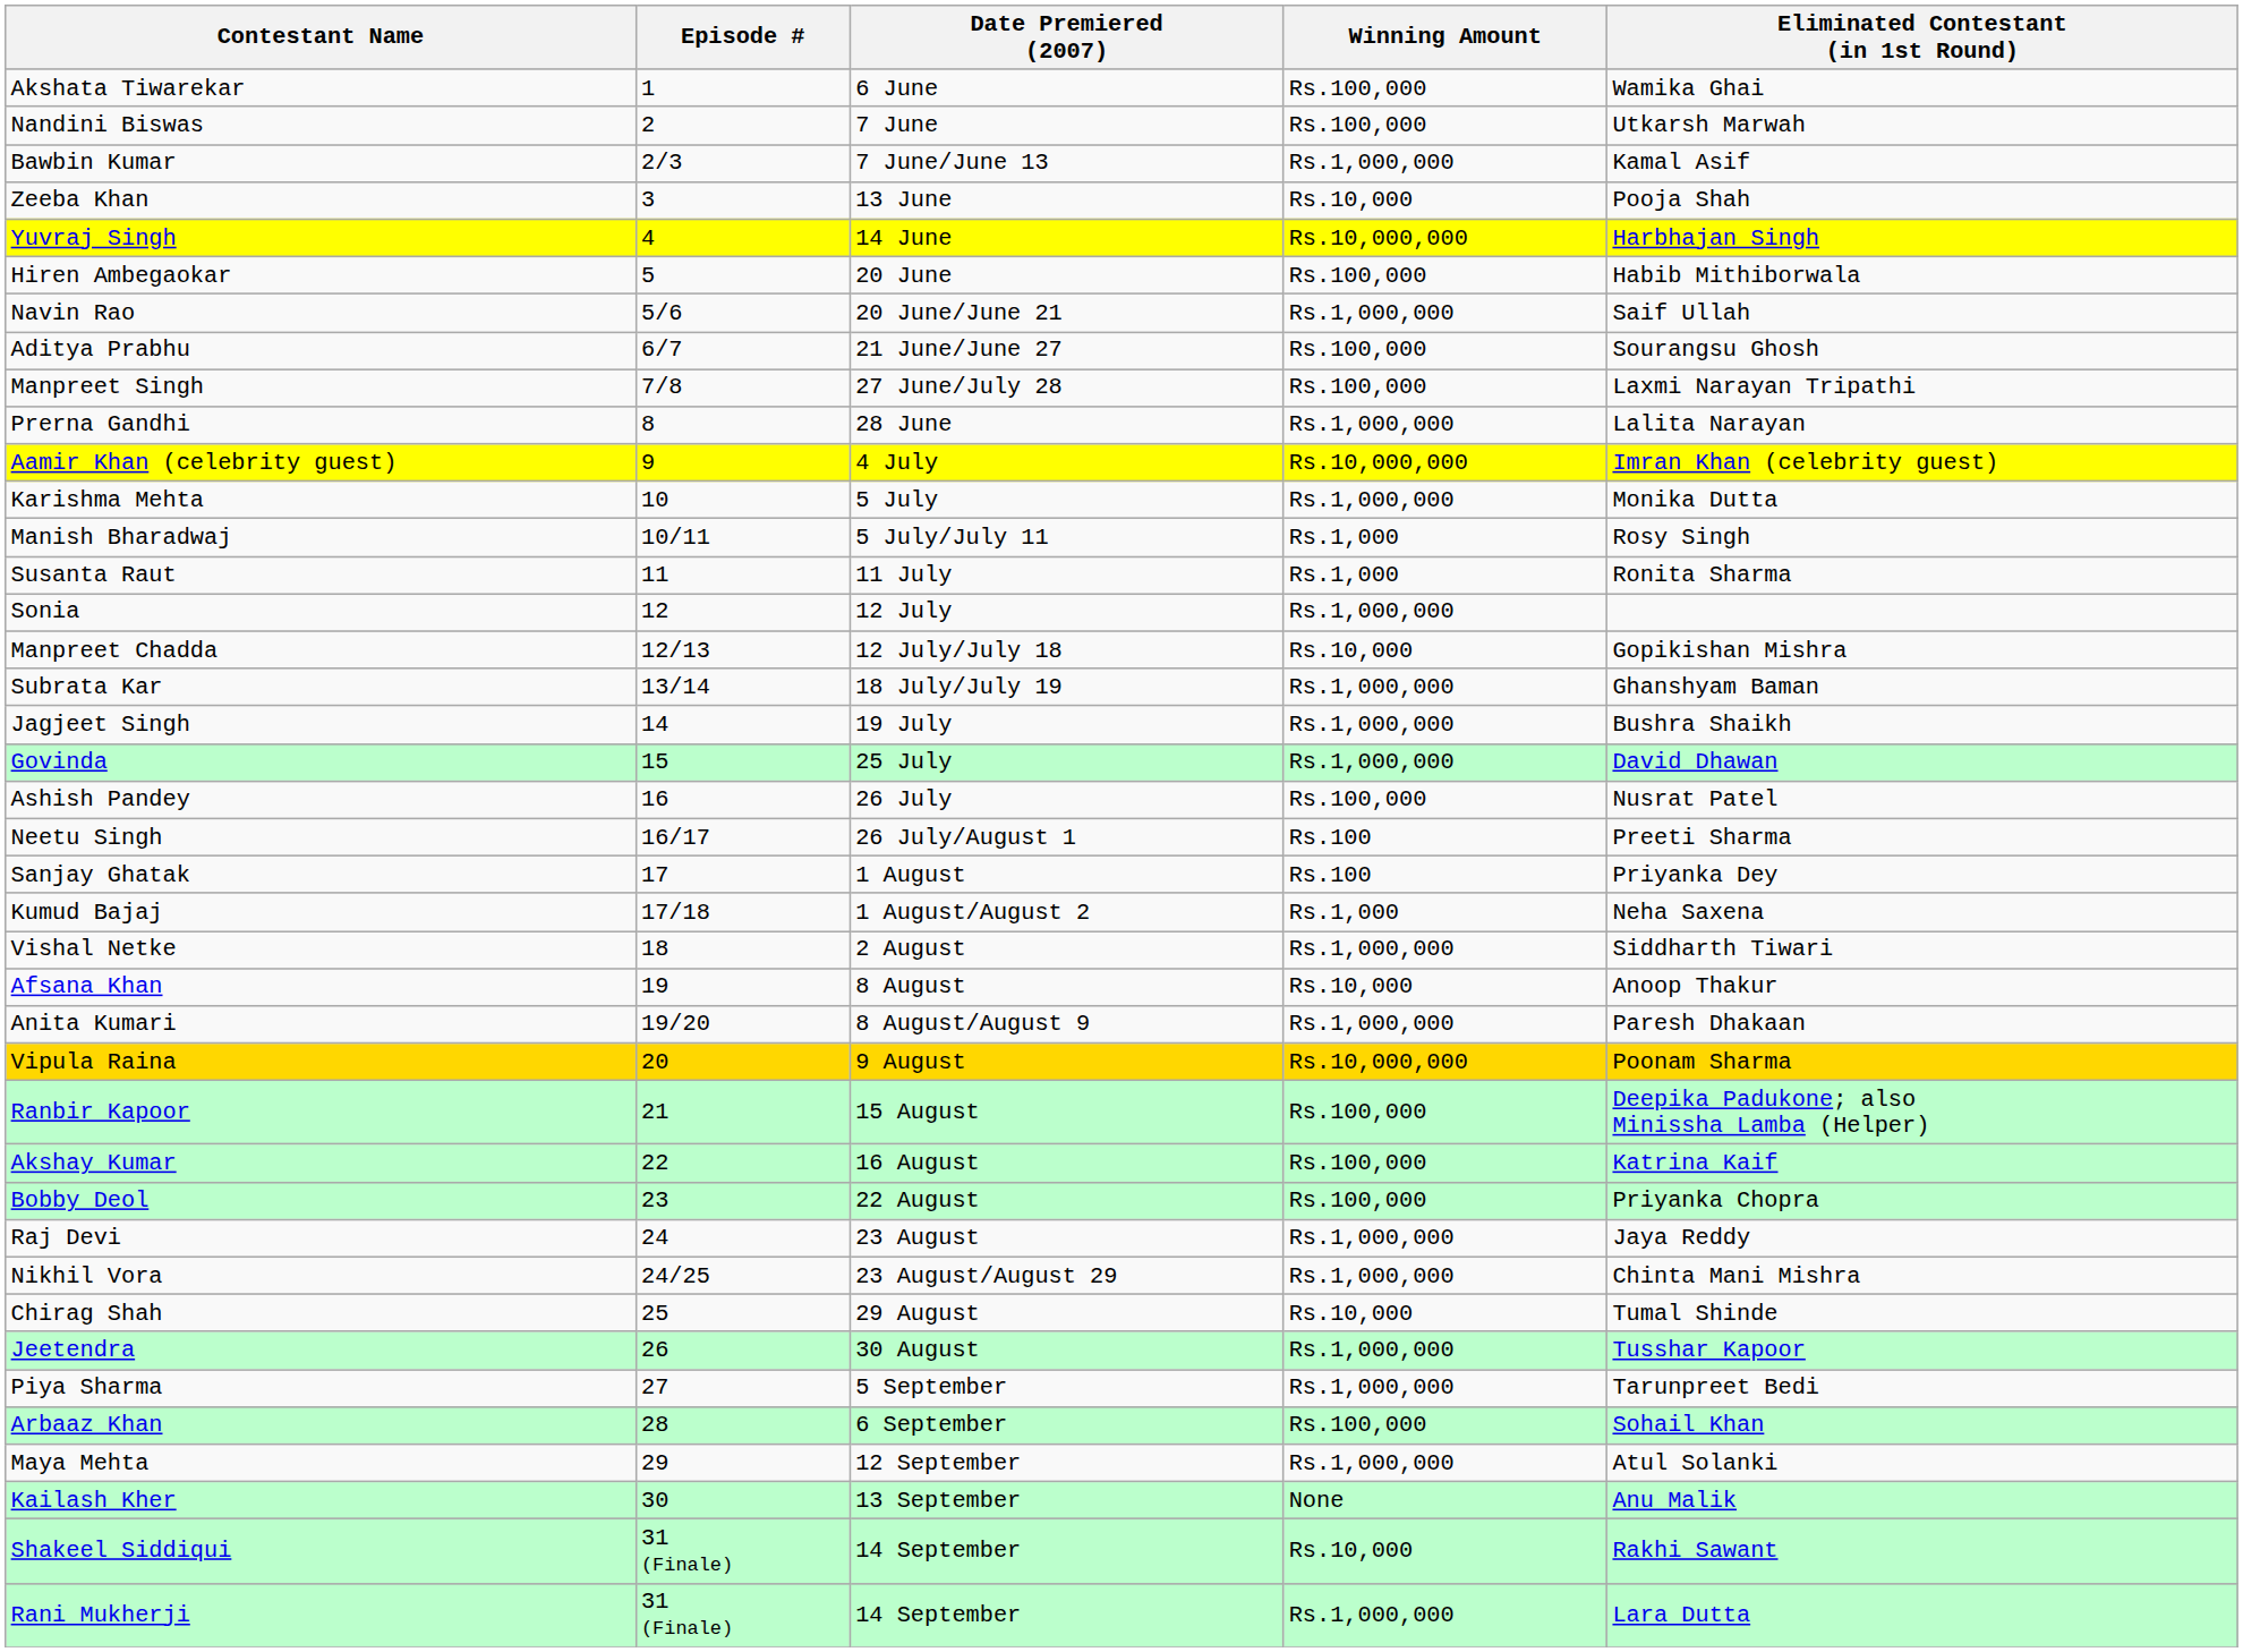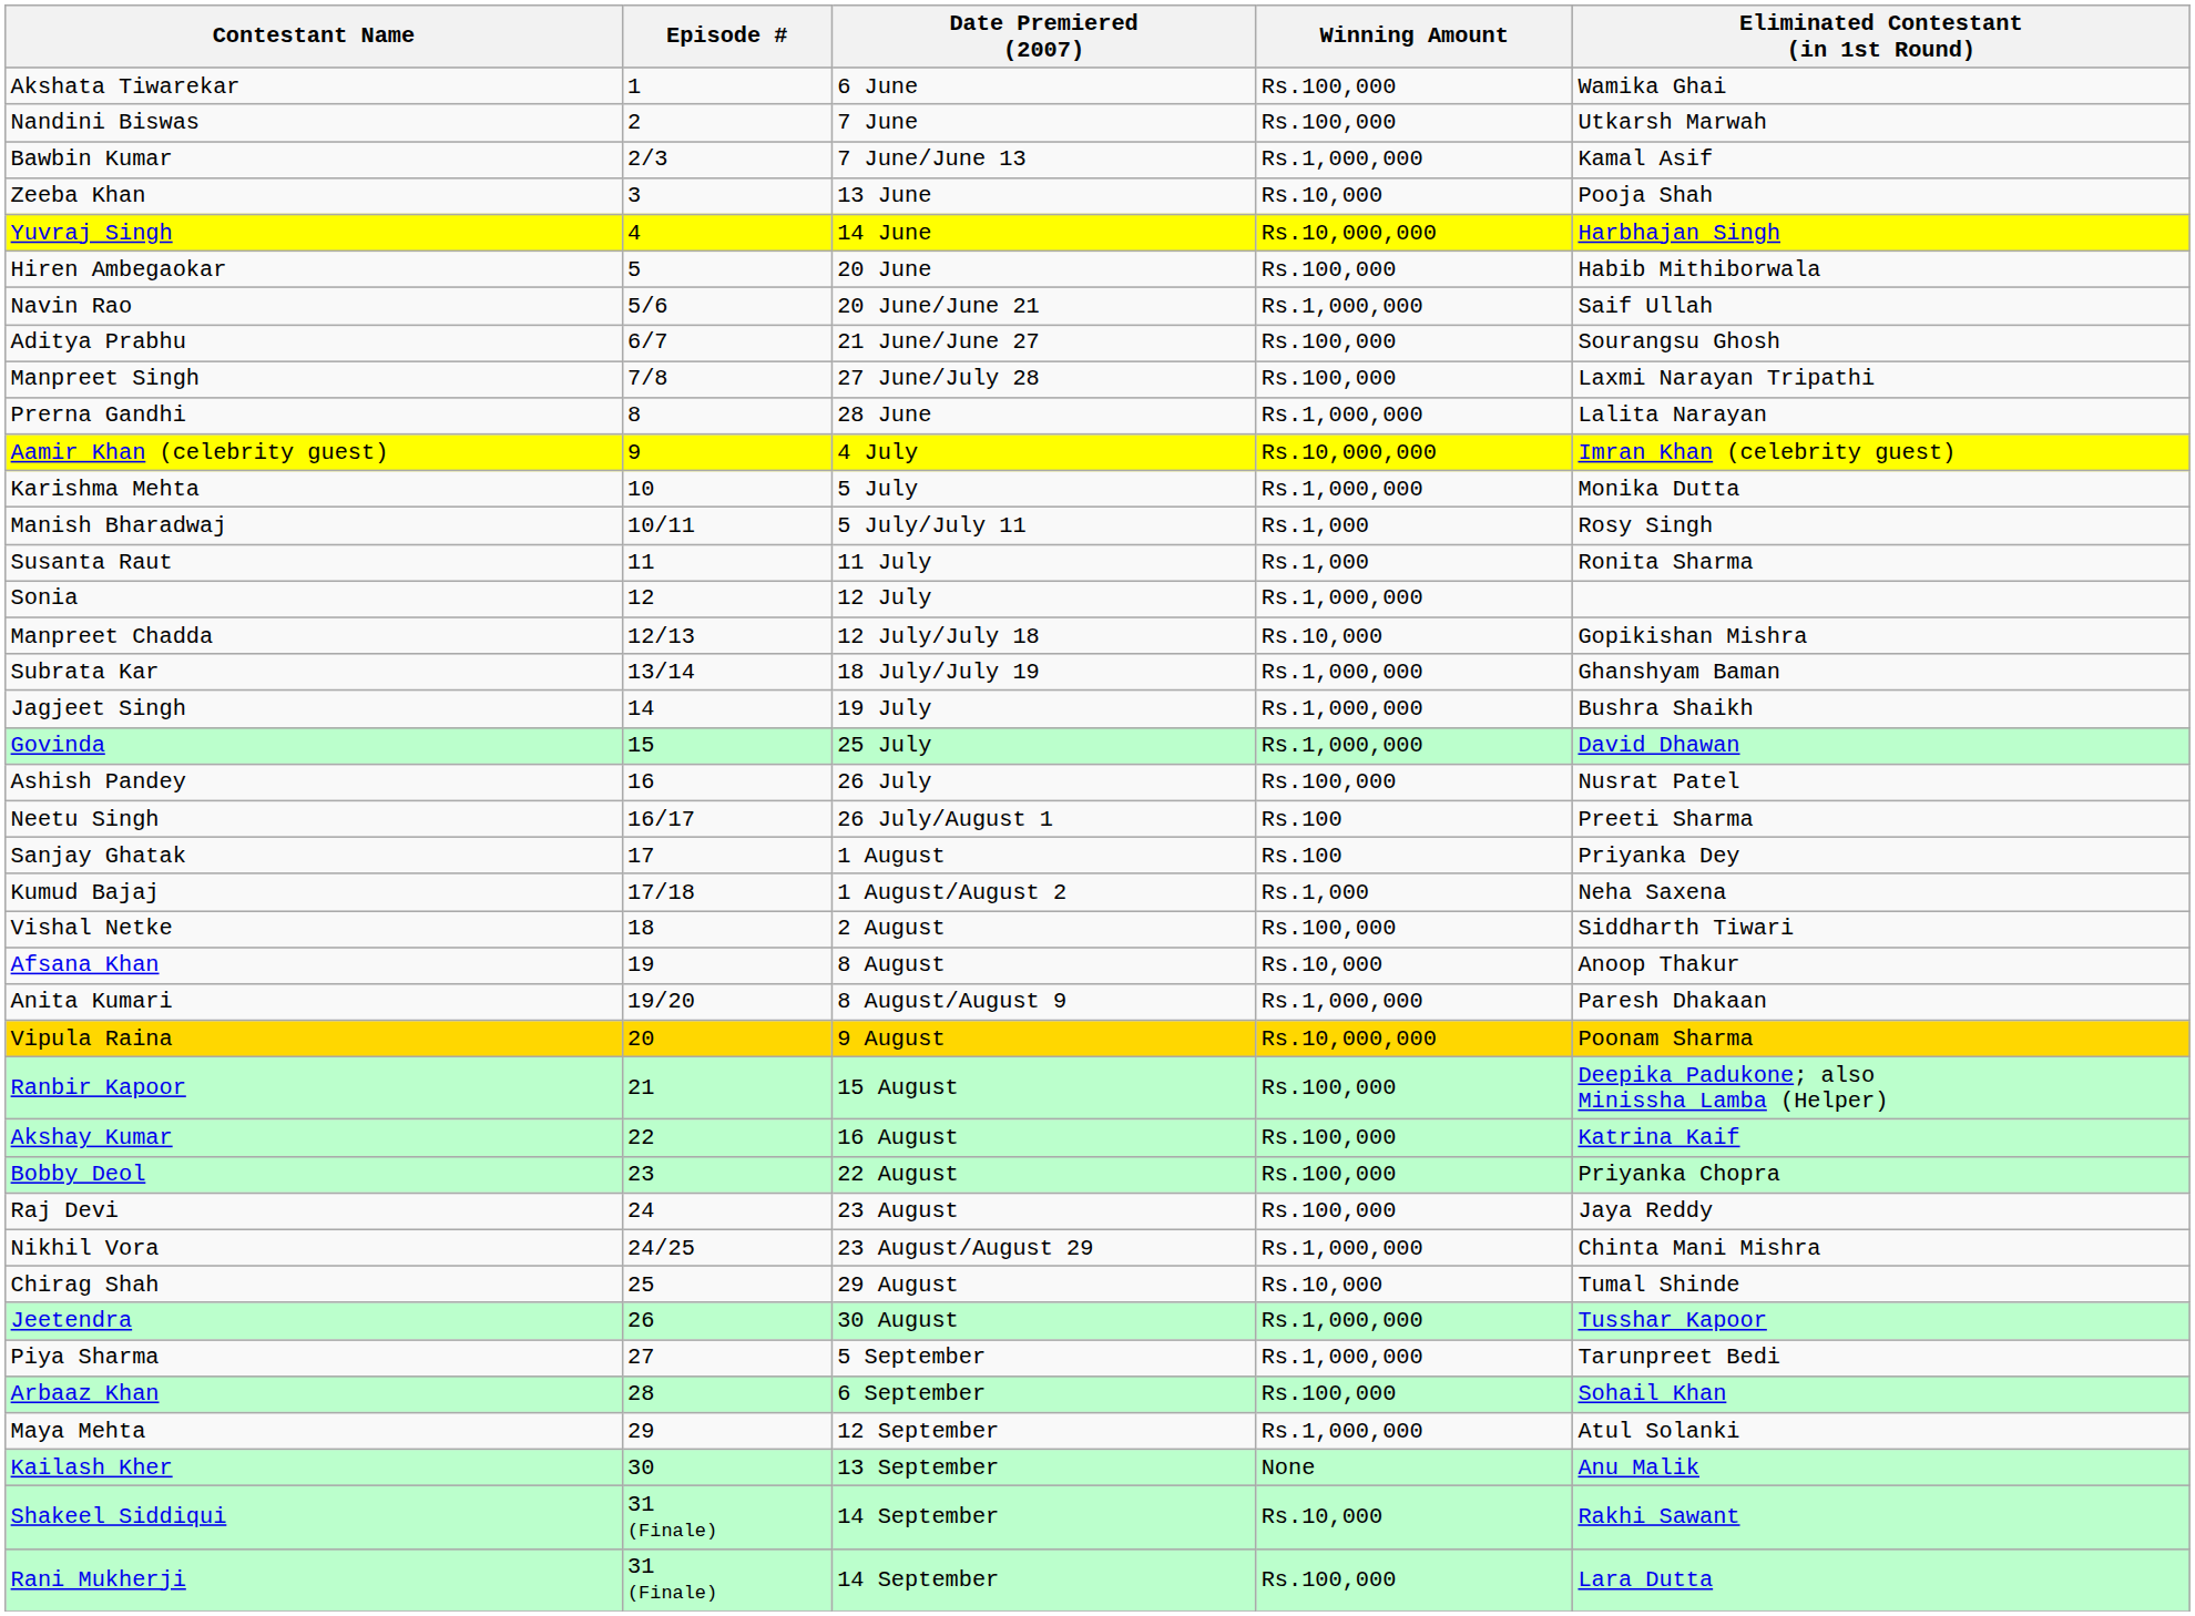Vishal Netke | Winning Amount: Rs.1,000,000 -> Rs.100,000
Raj Devi | Winning Amount: Rs.1,000,000 -> Rs.100,000
Rani Mukherji | Winning Amount: Rs.1,000,000 -> Rs.100,000
